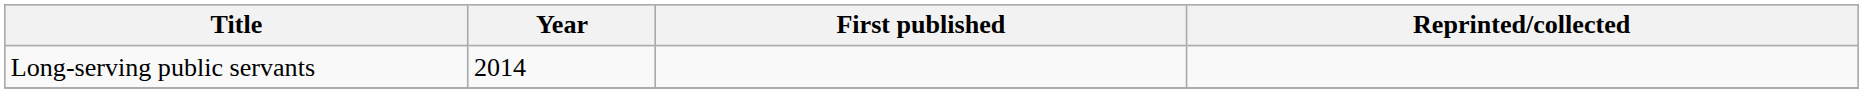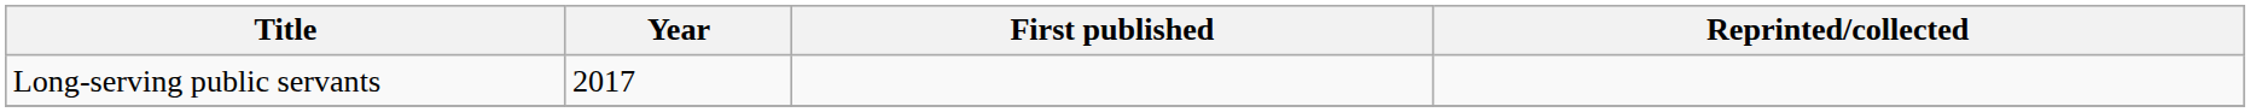Long-serving public servants | Year: 2014 -> 2017
